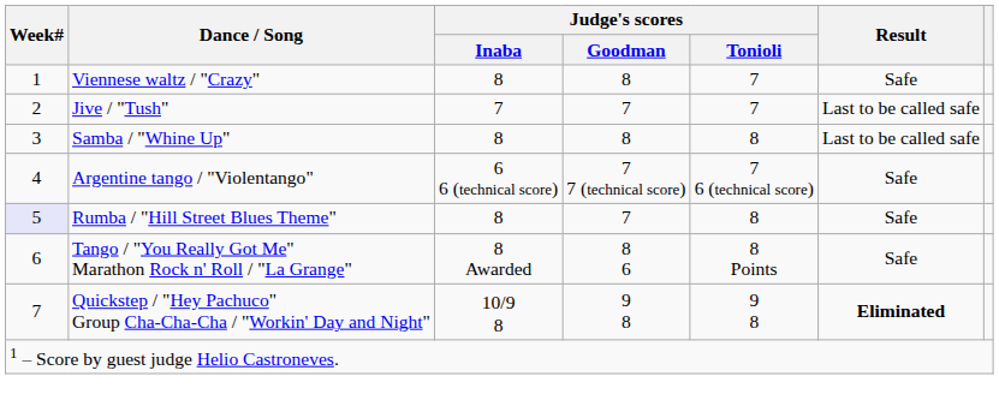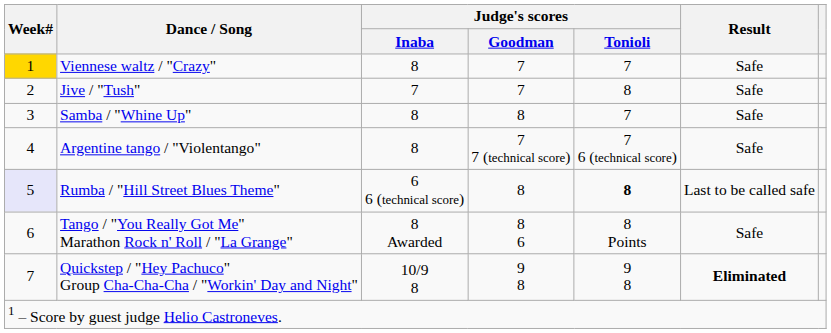Viennese waltz / "Crazy" | Week#: no background -> gold background
Viennese waltz / "Crazy" | Judge's scores / Goodman: 8 -> 7
Jive / "Tush" | Judge's scores / Tonioli: 7 -> 8
Jive / "Tush" | Result: Last to be called safe -> Safe
Samba / "Whine Up" | Judge's scores / Tonioli: 8 -> 7
Samba / "Whine Up" | Result: Last to be called safe -> Safe
Argentine tango / "Violentango" | Judge's scores / Inaba: 6 6 (technical score) -> 8
Rumba / "Hill Street Blues Theme" | Judge's scores / Inaba: 8 -> 6 6 (technical score)
Rumba / "Hill Street Blues Theme" | Judge's scores / Goodman: 7 -> 8
Rumba / "Hill Street Blues Theme" | Judge's scores / Tonioli: normal -> bold
Rumba / "Hill Street Blues Theme" | Result: Safe -> Last to be called safe
